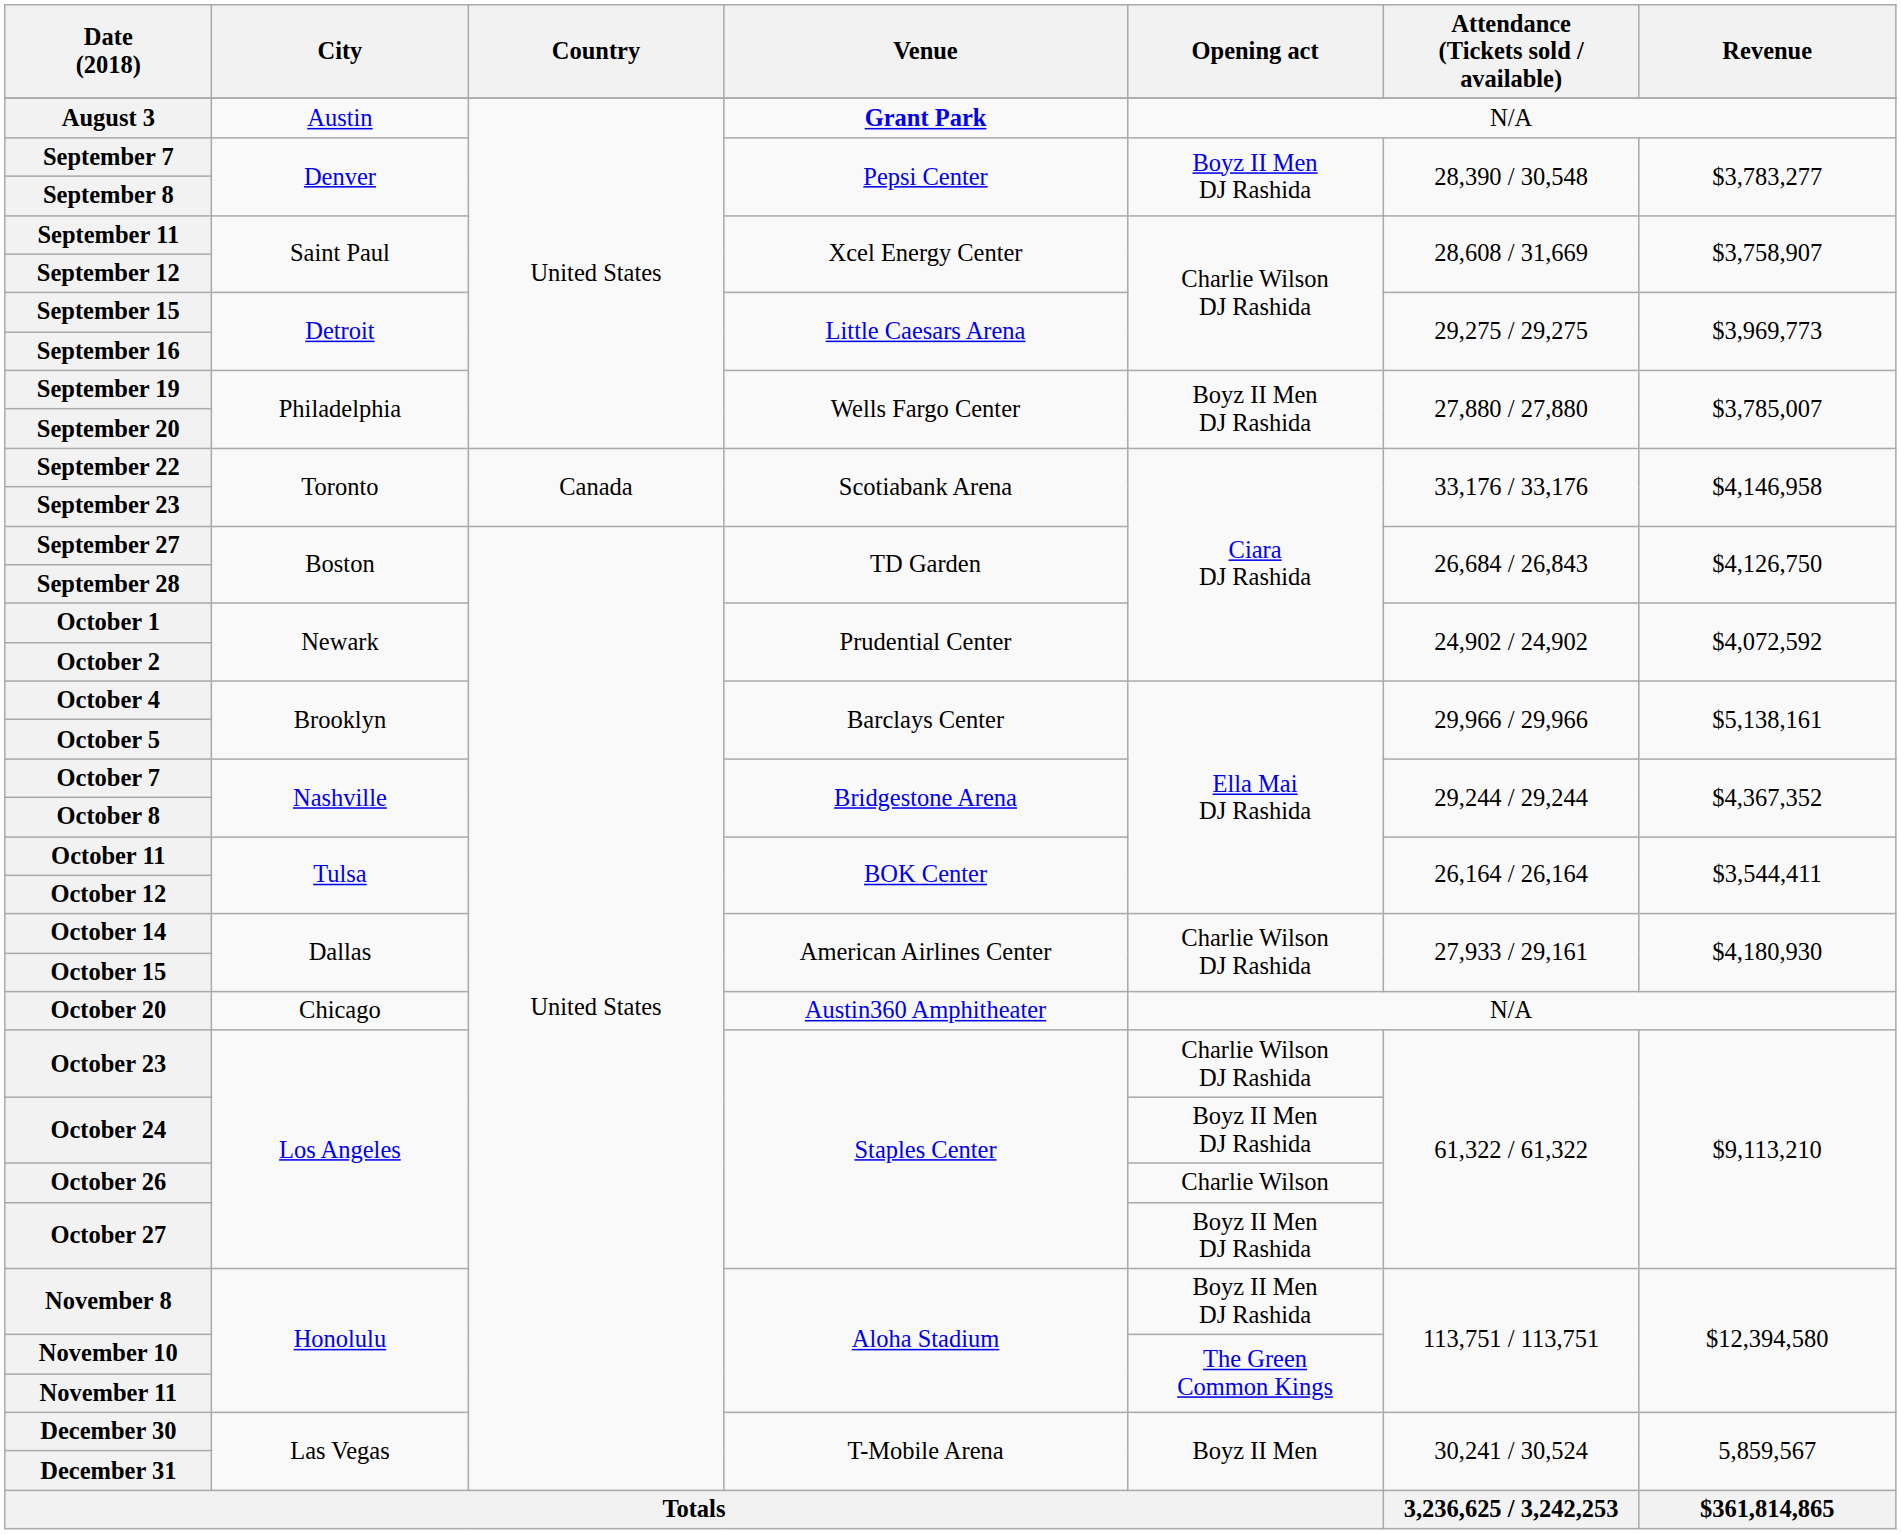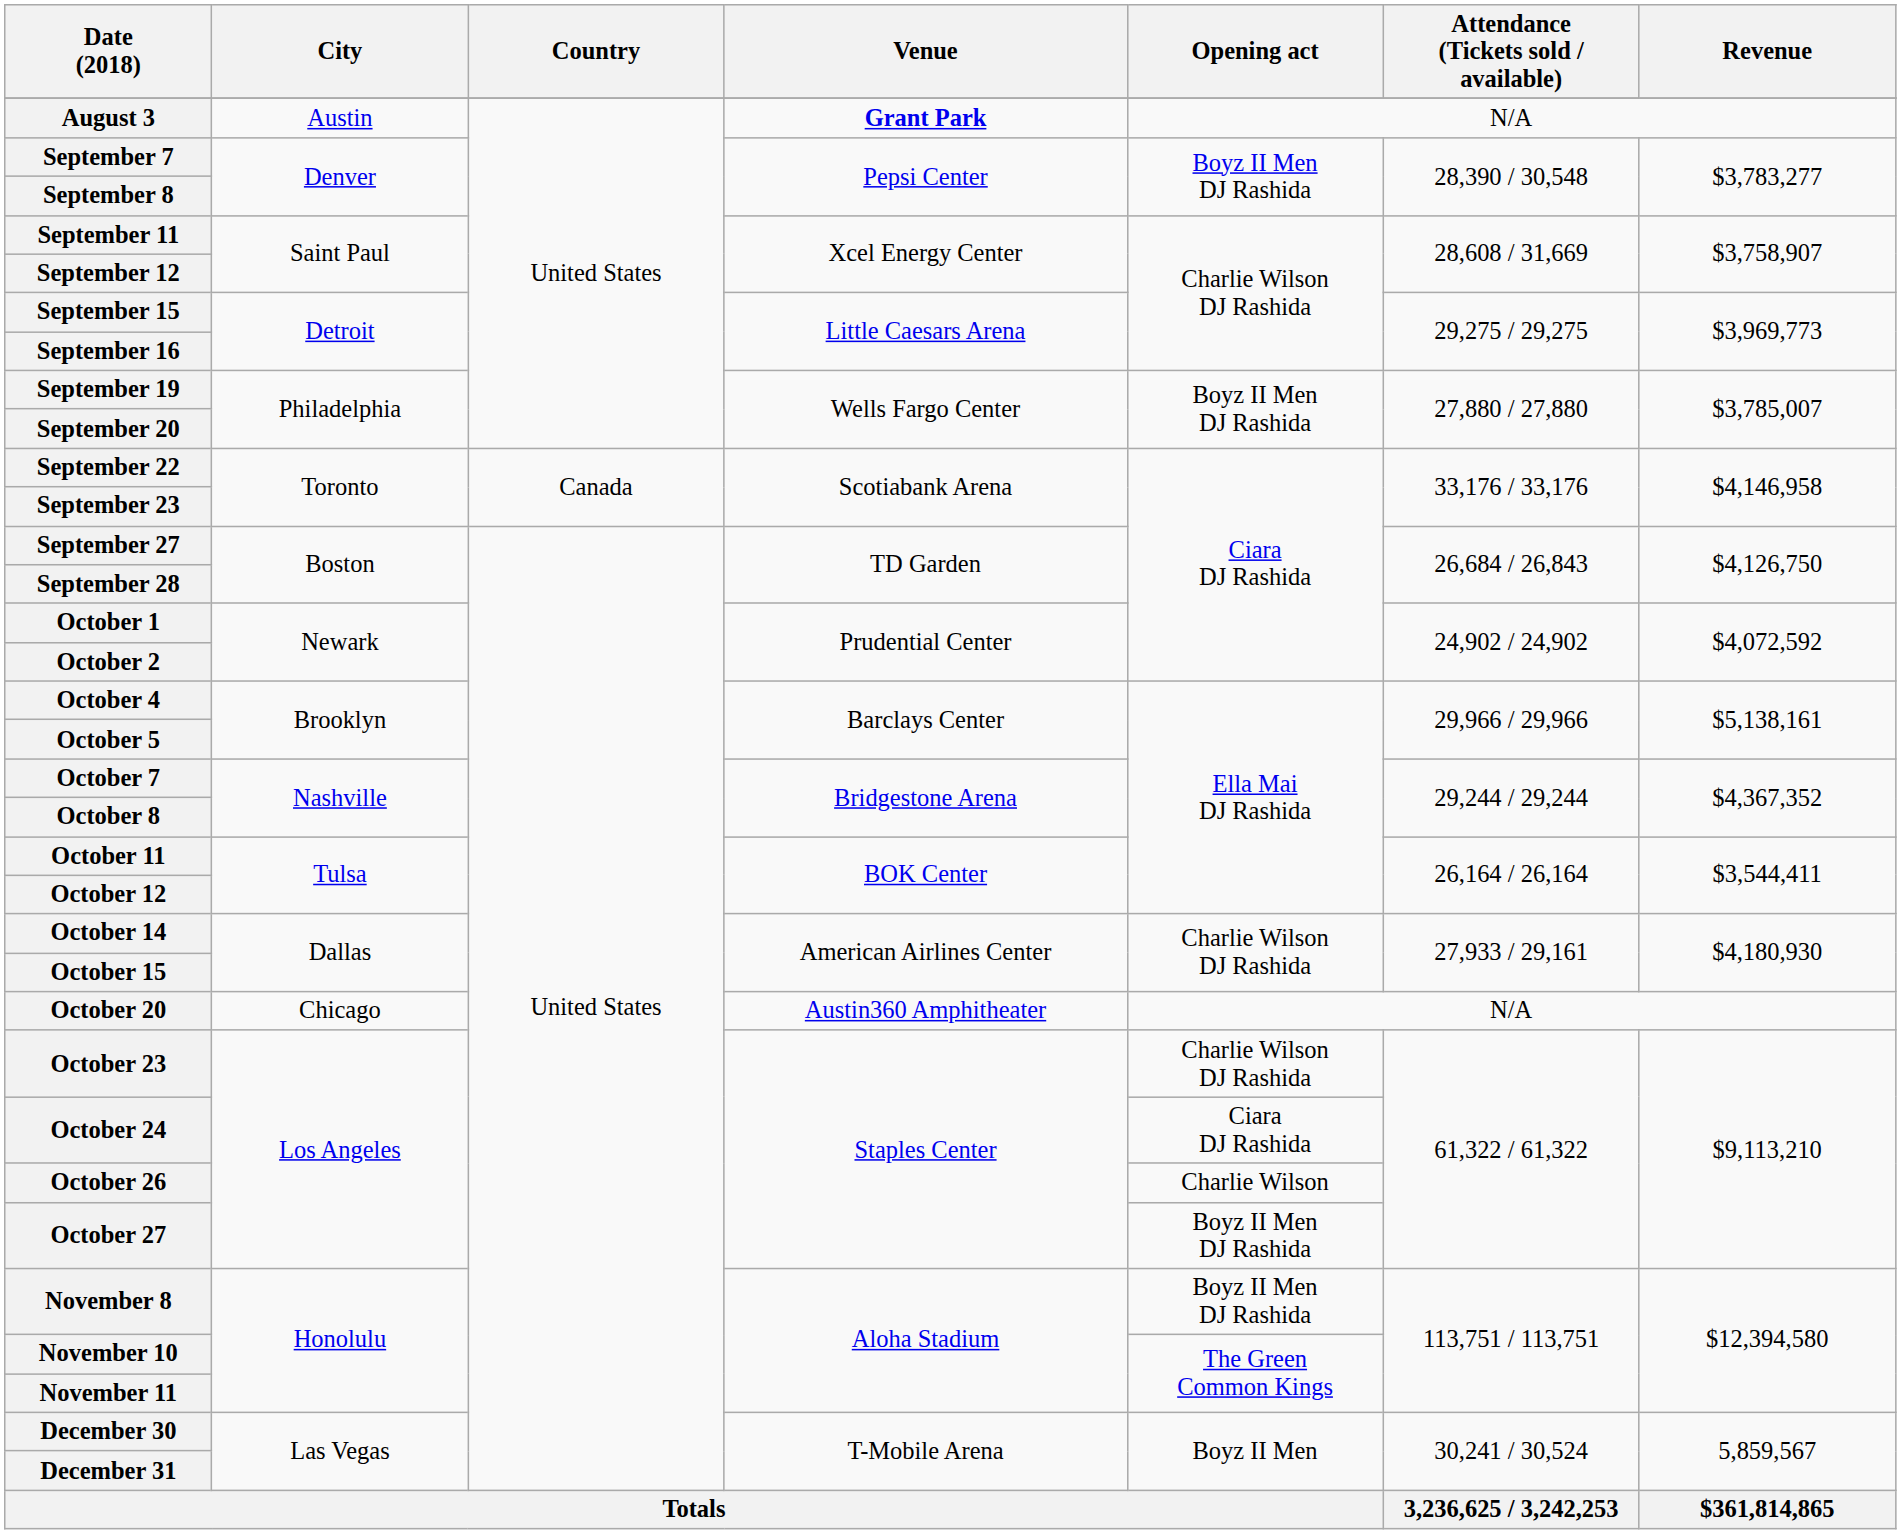October 24 | Opening act: Boyz II Men DJ Rashida -> Ciara DJ Rashida
